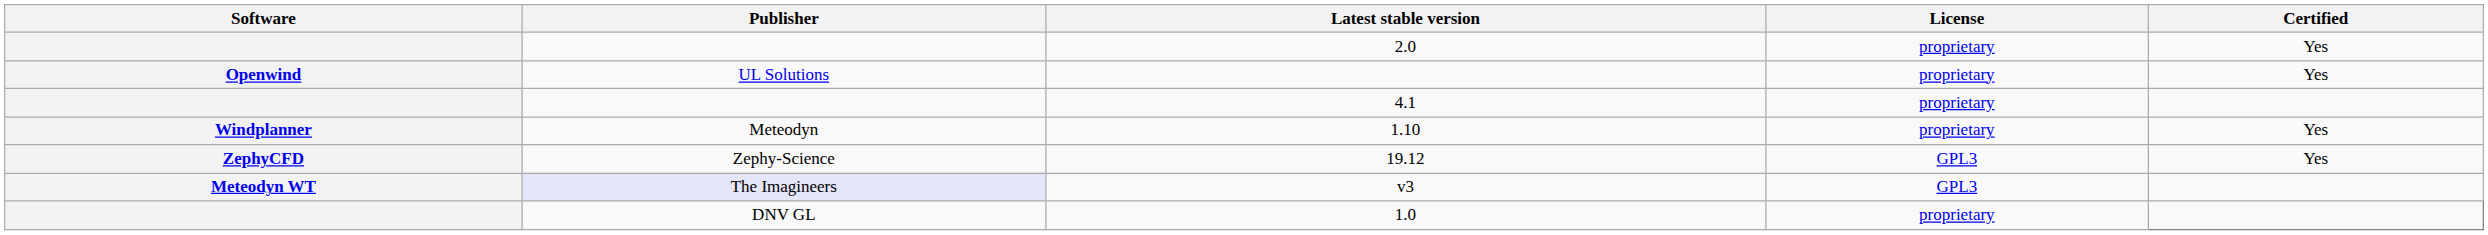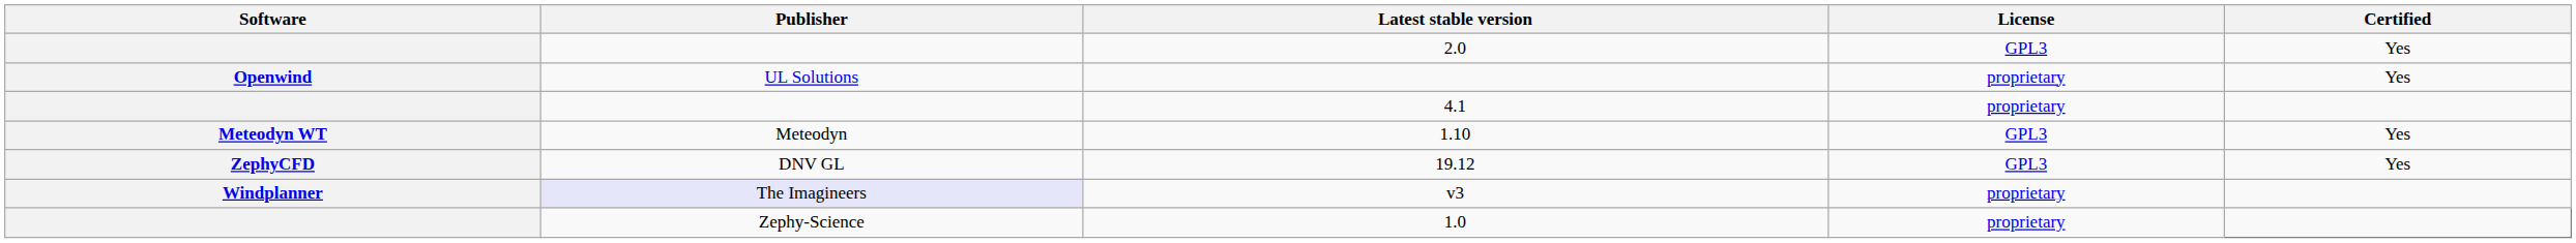2.0 | License: proprietary -> GPL3
1.10 | Software: Windplanner -> Meteodyn WT
1.10 | License: proprietary -> GPL3
19.12 | Publisher: Zephy-Science -> DNV GL
v3 | Software: Meteodyn WT -> Windplanner
v3 | License: GPL3 -> proprietary
1.0 | Publisher: DNV GL -> Zephy-Science
